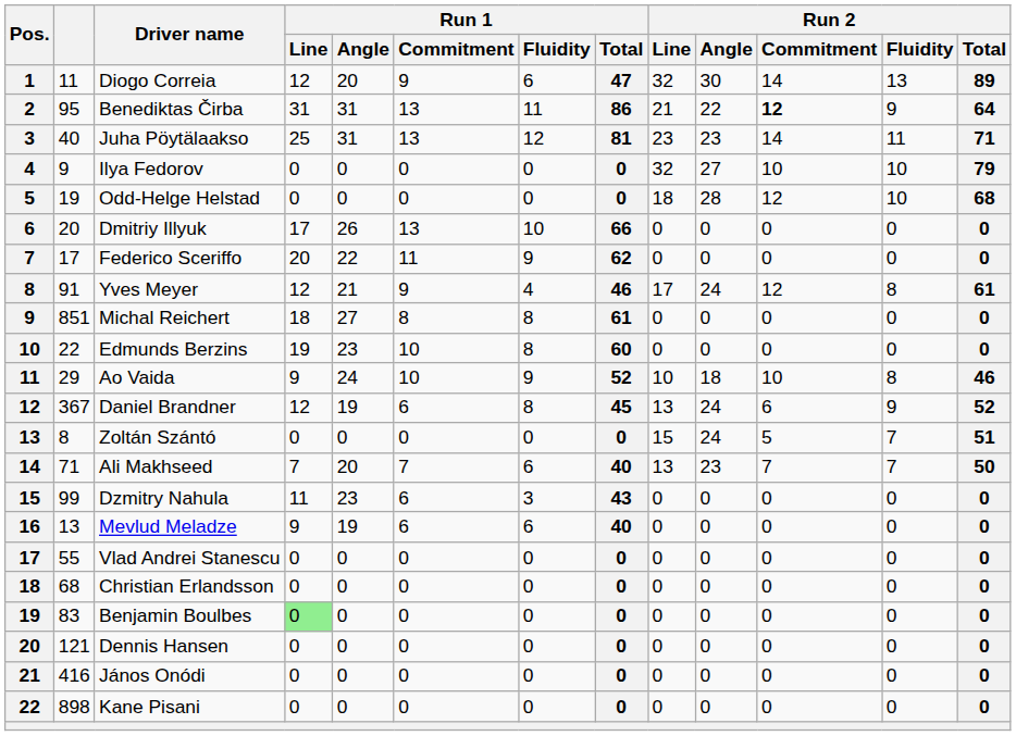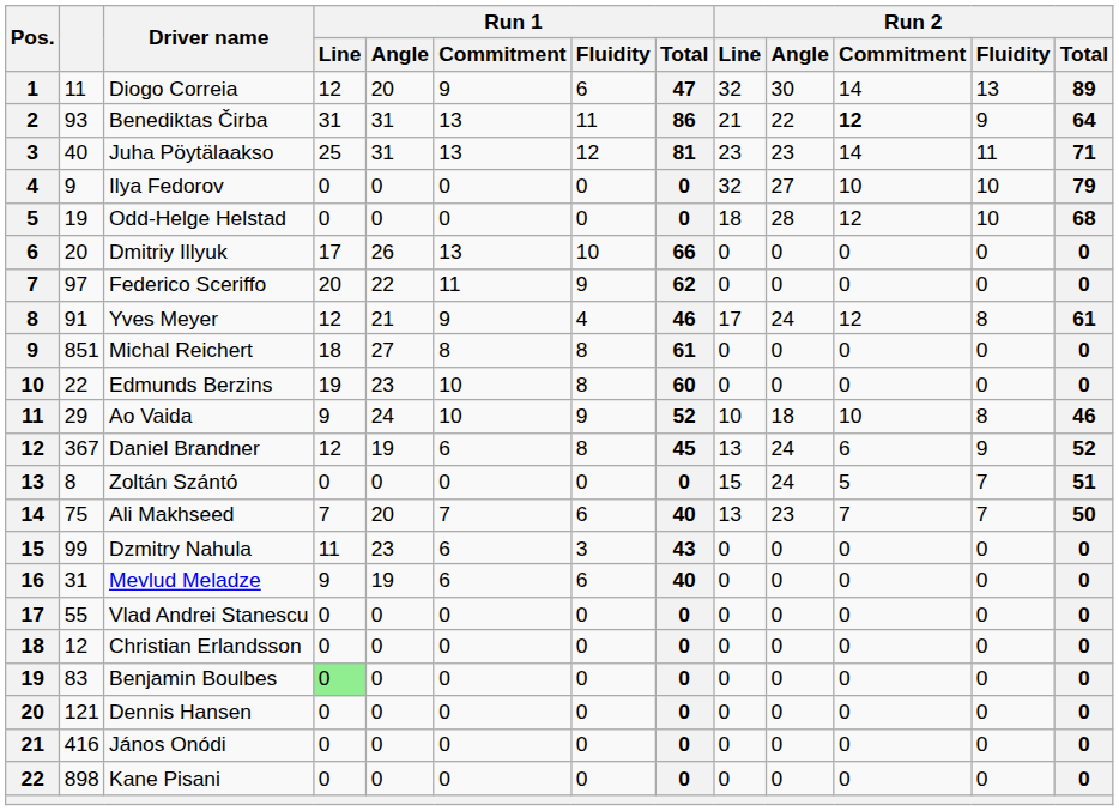Benediktas Čirba | column 2: 95 -> 93
Federico Sceriffo | column 2: 17 -> 97
Ali Makhseed | column 2: 71 -> 75
Mevlud Meladze | column 2: 13 -> 31
Christian Erlandsson | column 2: 68 -> 12
